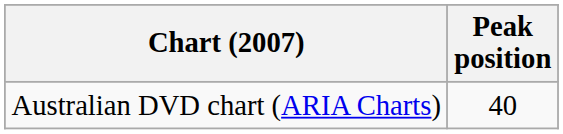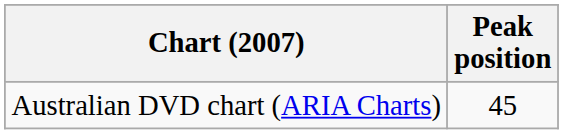Australian DVD chart (ARIA Charts) | Peak position: 40 -> 45
